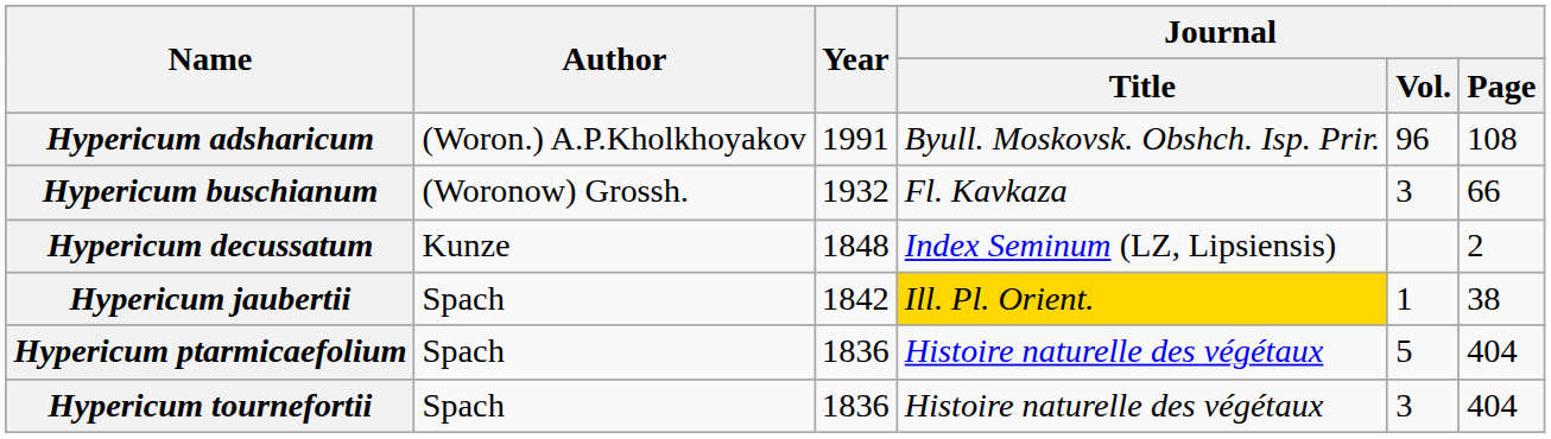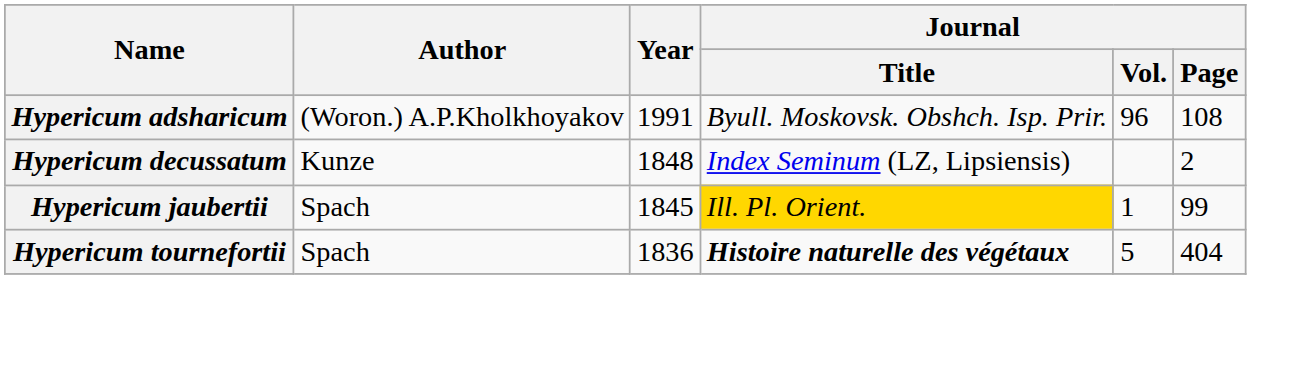- row: Hypericum buschianum | (Woronow) Grossh. | 1932 | Fl. Kavkaza | 3 | 66
Hypericum jaubertii | Year: 1842 -> 1845
Hypericum jaubertii | Journal / Page: 38 -> 99
- row: Hypericum ptarmicaefolium | Spach | 1836 | Histoire naturelle des végétaux | 5 | 404
Hypericum tournefortii | Journal / Title: normal -> bold
Hypericum tournefortii | Journal / Vol.: 3 -> 5
